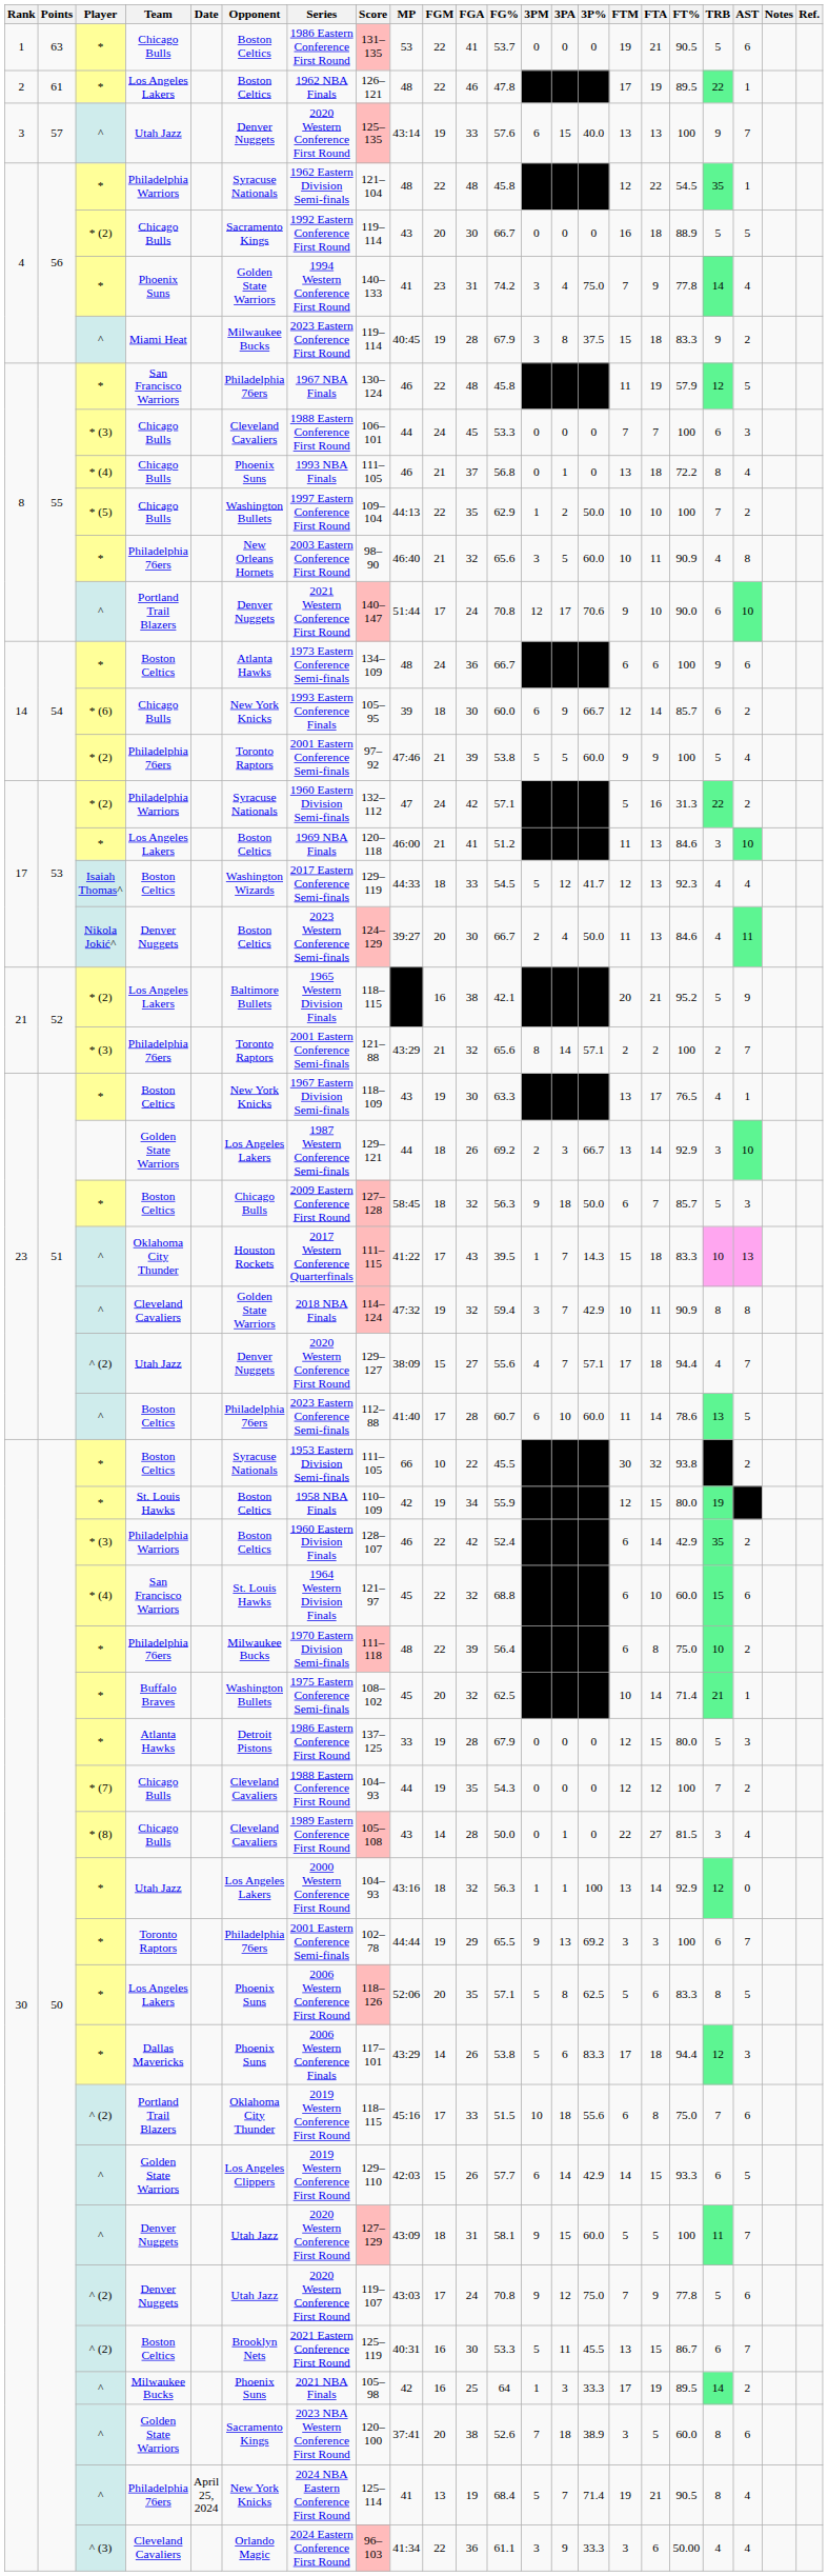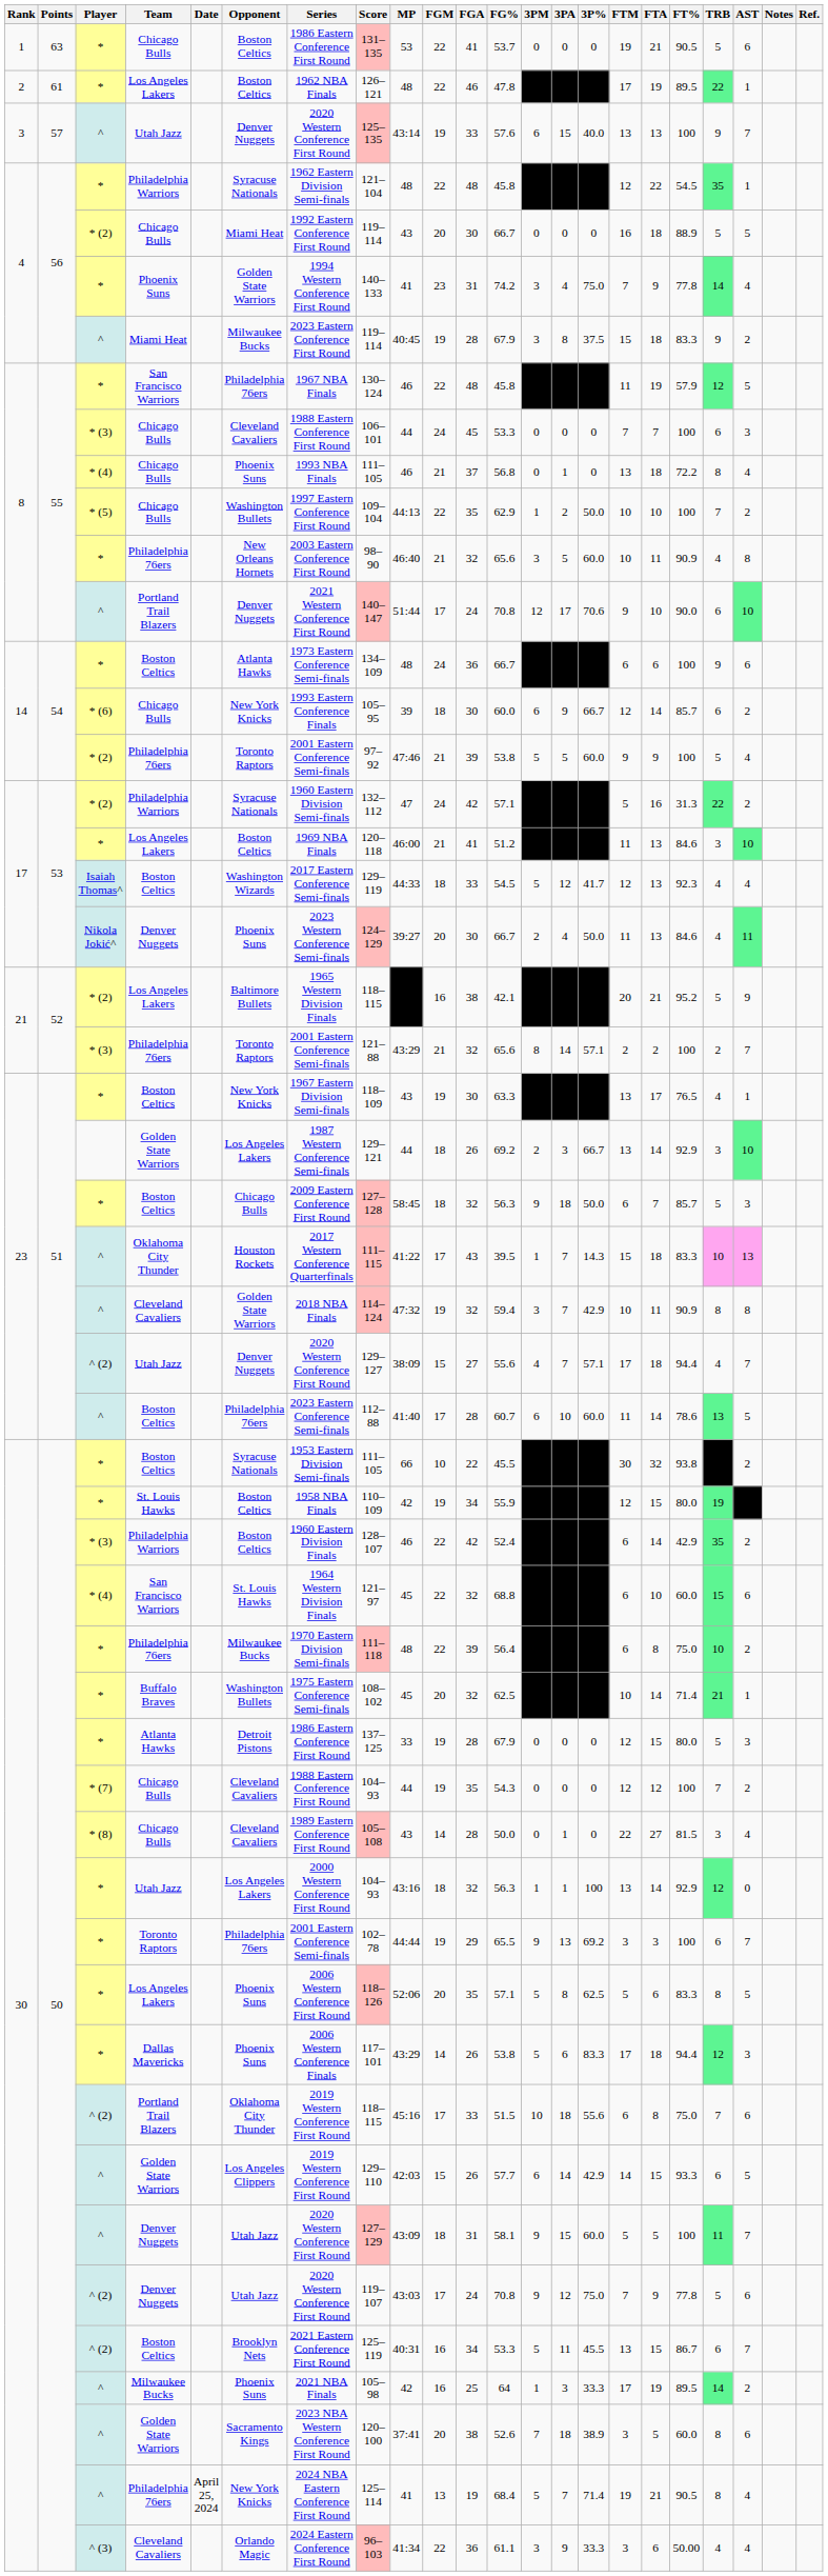* (2) / Chicago Bulls | Opponent: Sacramento Kings -> Miami Heat
Nikola Jokić^ / Denver Nuggets | Opponent: Boston Celtics -> Phoenix Suns
^ (2) / Boston Celtics | FGA: 30 -> 34
